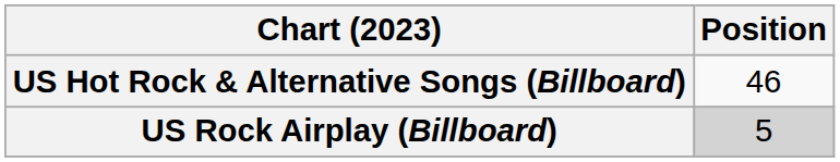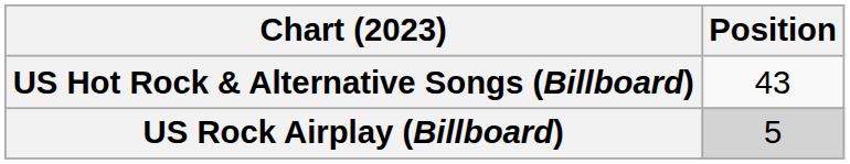US Hot Rock & Alternative Songs (Billboard) | Position: 46 -> 43
